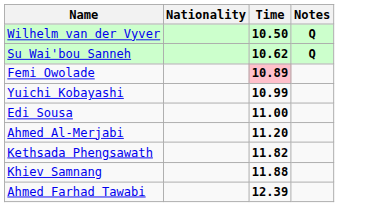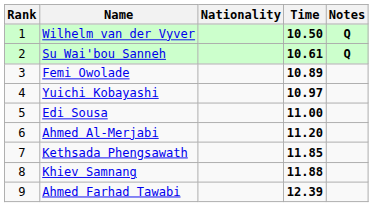+ column: Rank | 1 | 2 | 3 | 4 | 5 | 6 | 7 | 8 | 9
Su Wai'bou Sanneh | Time: 10.62 -> 10.61
Femi Owolade | Time: pink background -> no background
Yuichi Kobayashi | Time: 10.99 -> 10.97
Kethsada Phengsawath | Time: 11.82 -> 11.85
